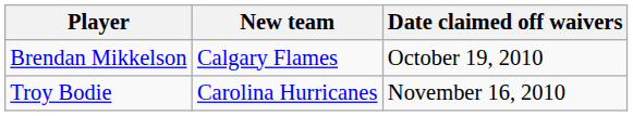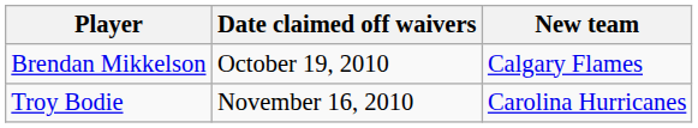columns swapped: New team <-> Date claimed off waivers
